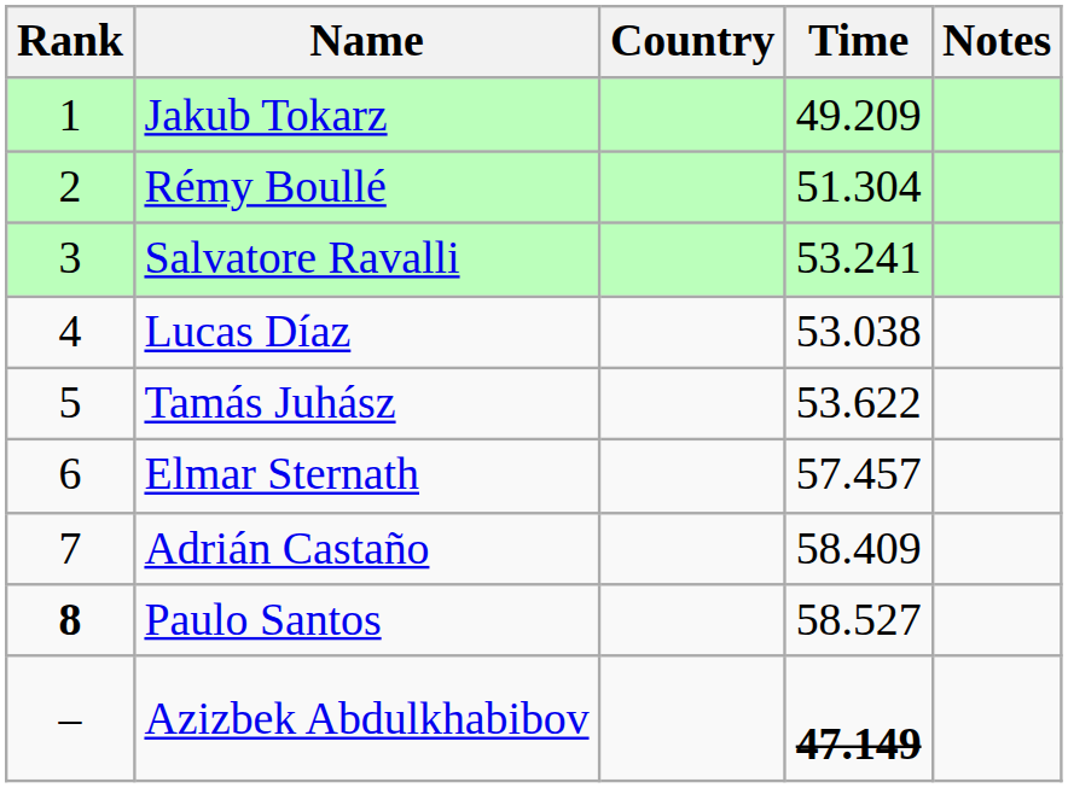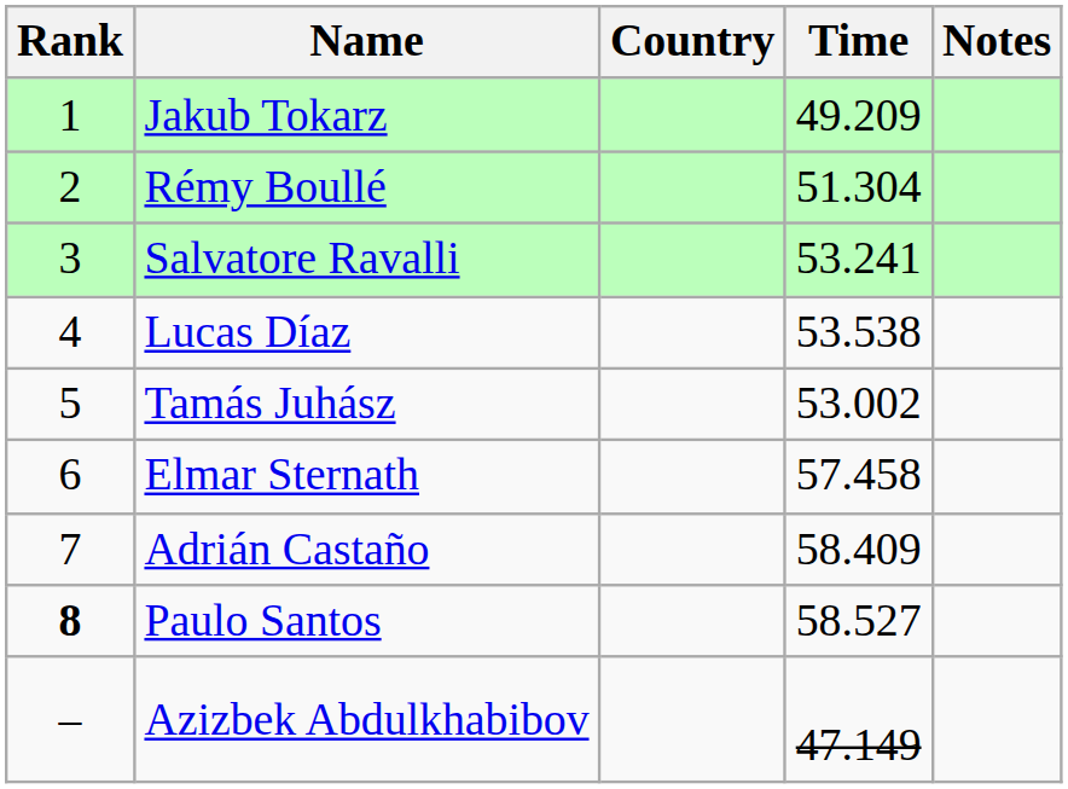Lucas Díaz | Time: 53.038 -> 53.538
Tamás Juhász | Time: 53.622 -> 53.002
Elmar Sternath | Time: 57.457 -> 57.458
Azizbek Abdulkhabibov | Time: bold -> normal
